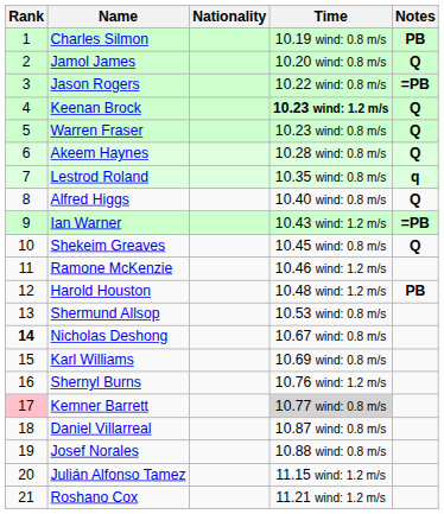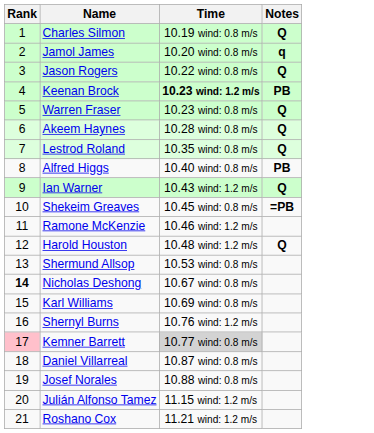- column: Nationality
Charles Silmon | Notes: PB -> Q
Jamol James | Notes: Q -> q
Jason Rogers | Notes: =PB -> Q
Keenan Brock | Notes: Q -> PB
Lestrod Roland | Notes: q -> Q
Alfred Higgs | Notes: Q -> PB
Ian Warner | Notes: =PB -> Q
Shekeim Greaves | Notes: Q -> =PB
Harold Houston | Notes: PB -> Q
